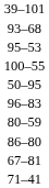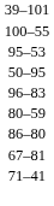- row: 93–68
rows swapped: 95–53 <-> 100–55
